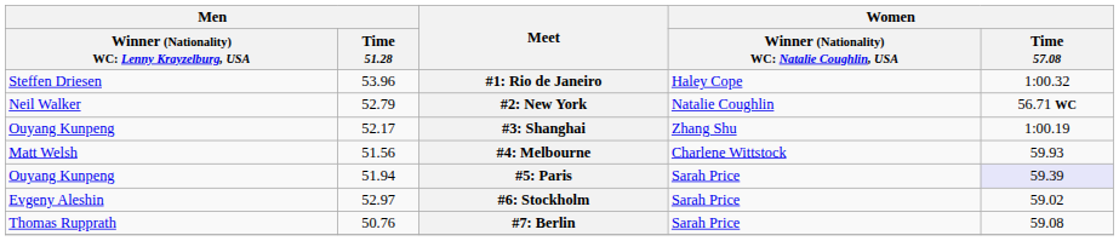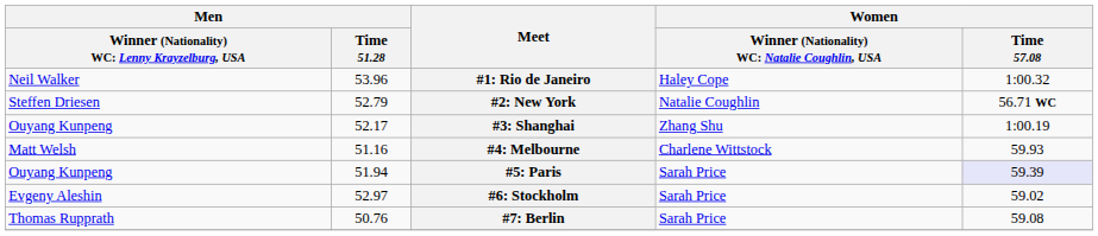#1: Rio de Janeiro | column 1: Steffen Driesen -> Neil Walker
#2: New York | column 1: Neil Walker -> Steffen Driesen
#4: Melbourne | Men / Time 51.28: 51.56 -> 51.16
